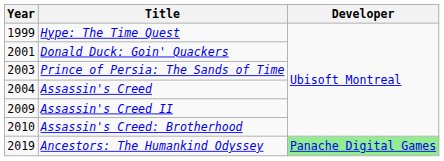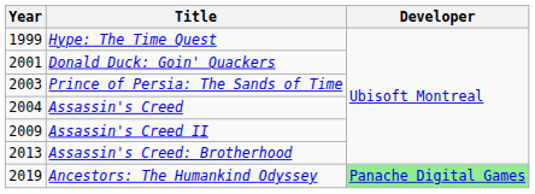Assassin's Creed: Brotherhood | Year: 2010 -> 2013
